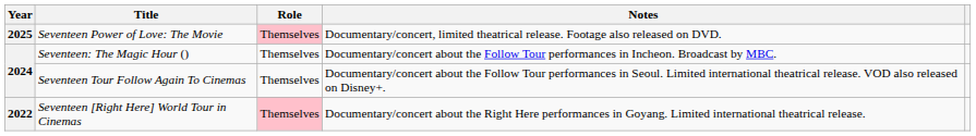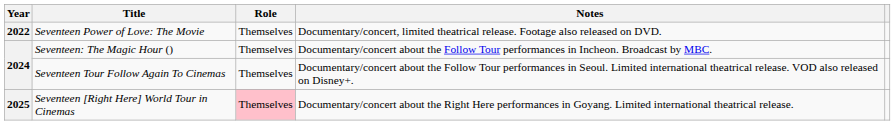Seventeen Power of Love: The Movie | Year: 2025 -> 2022
Seventeen Power of Love: The Movie | Role: pink background -> no background
Seventeen [Right Here] World Tour in Cinemas | Year: 2022 -> 2025
